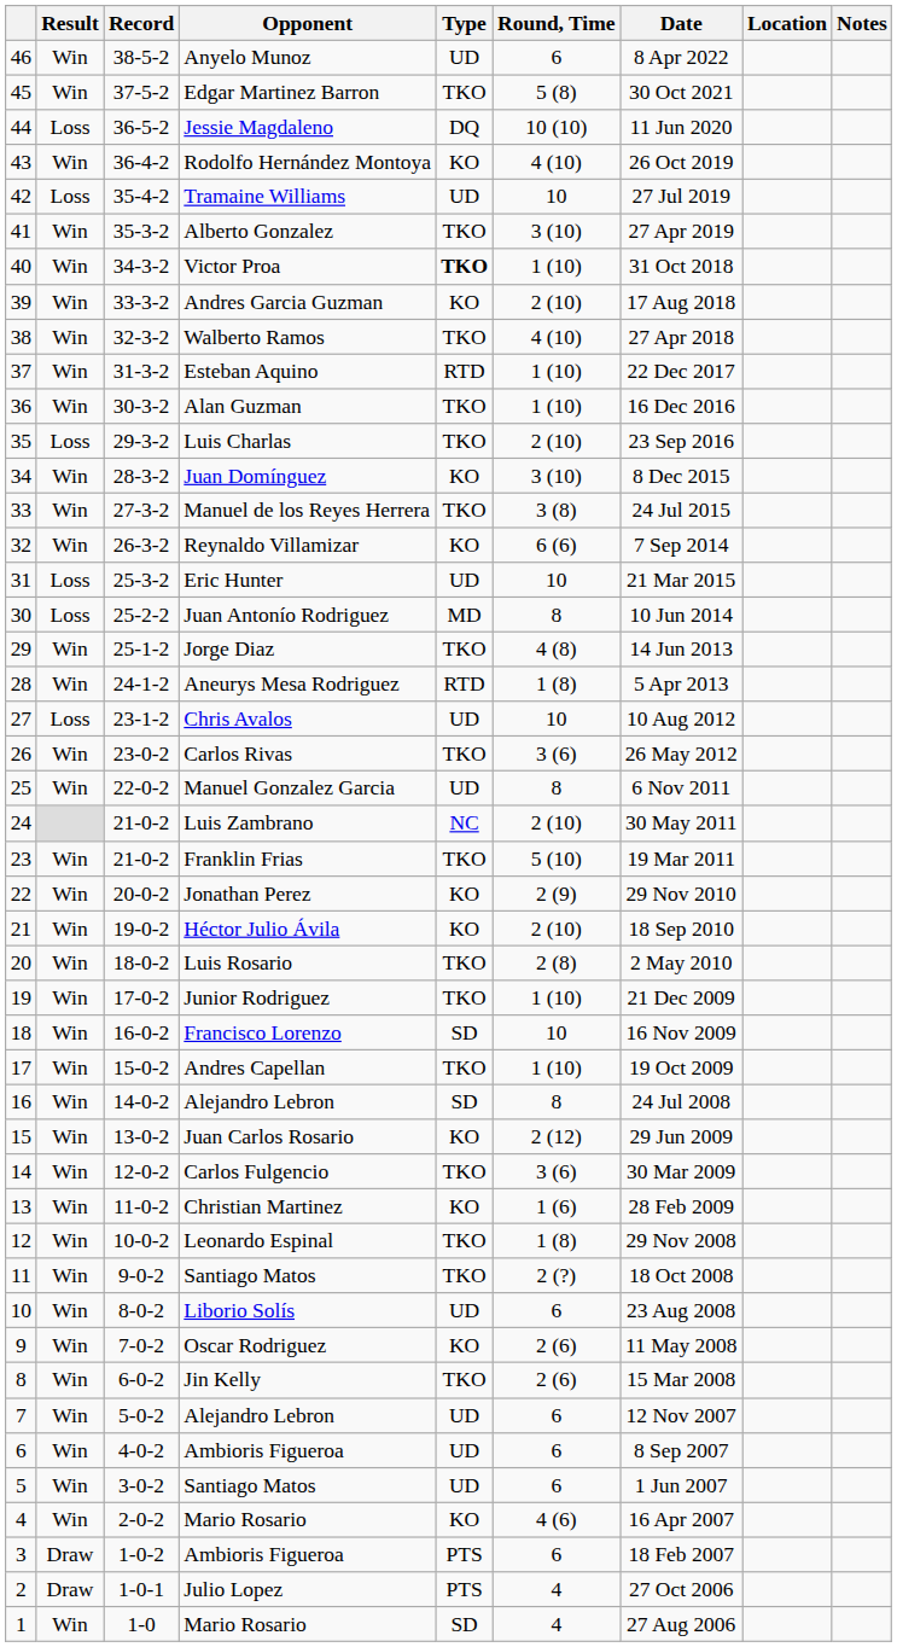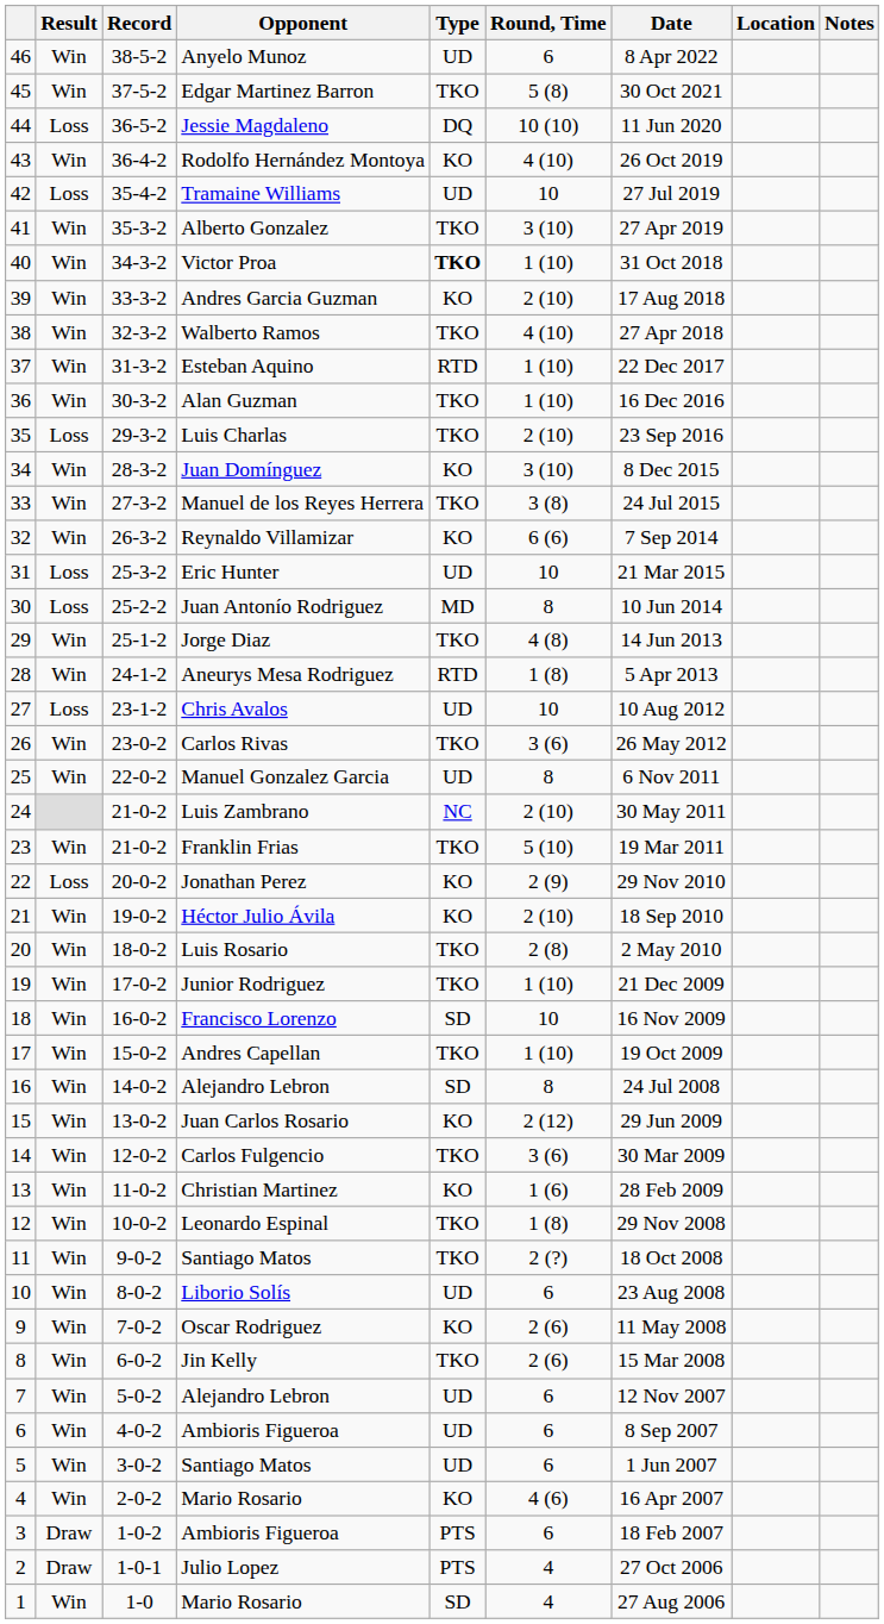Jonathan Perez | Result: Win -> Loss
